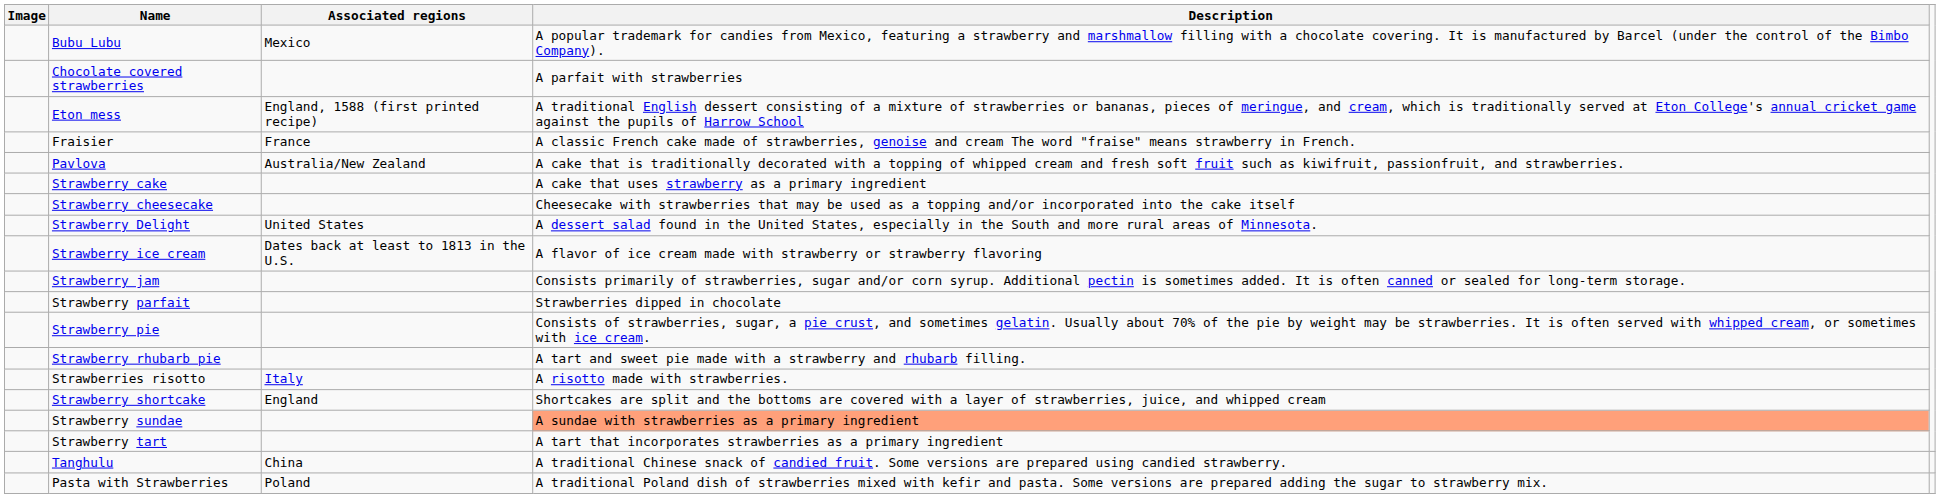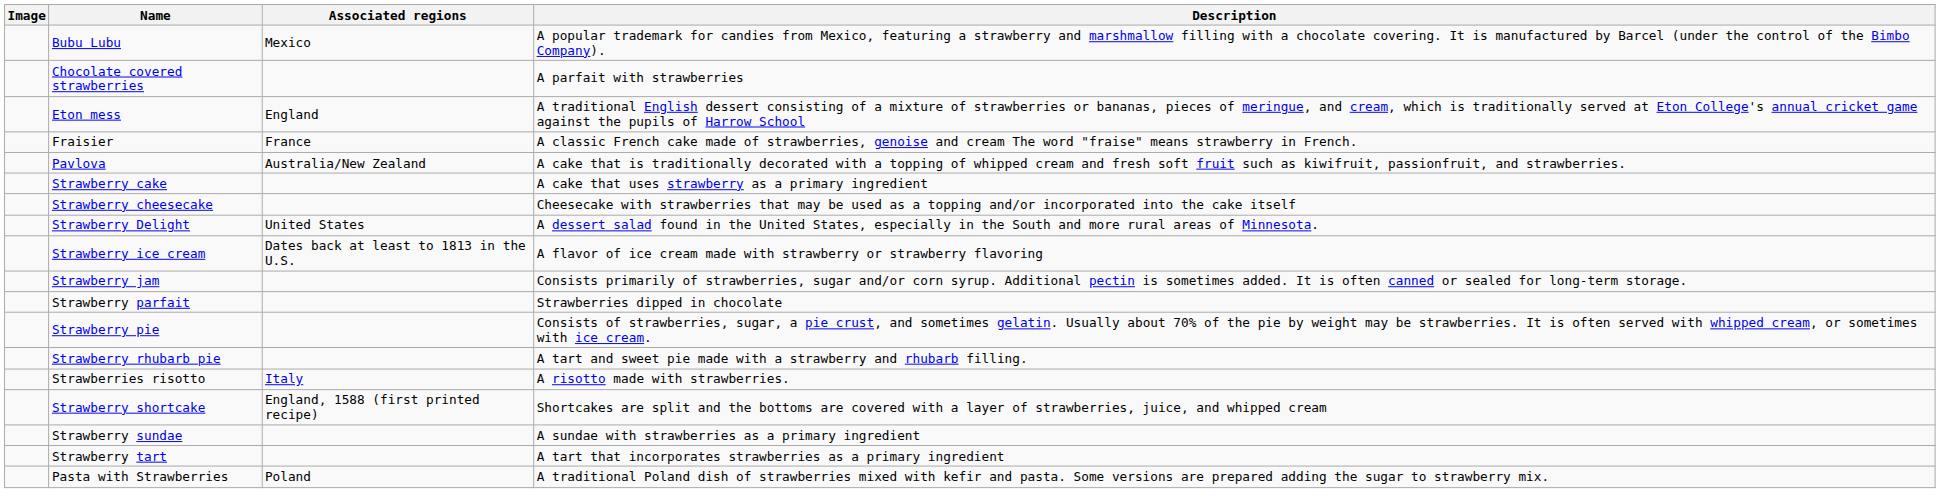Eton mess | Associated regions: England, 1588 (first printed recipe) -> England
Strawberry shortcake | Associated regions: England -> England, 1588 (first printed recipe)
Strawberry sundae | Description: lightsalmon background -> no background
- row: Tanghulu | China | A traditional Chinese snack of candied fruit. Some versions are prepared using candied strawberry.
